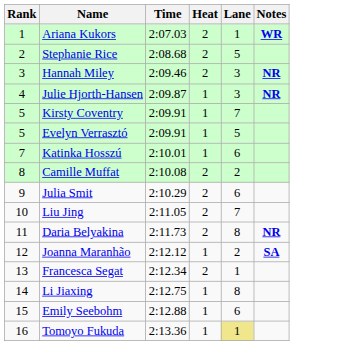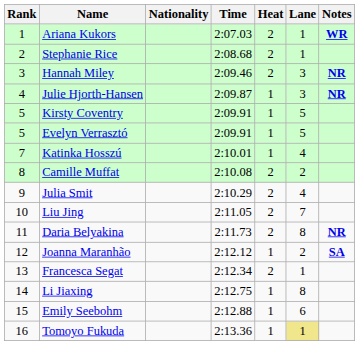+ column: Nationality
Stephanie Rice | Lane: 5 -> 1
Kirsty Coventry | Lane: 7 -> 5
Katinka Hosszú | Lane: 6 -> 4
Julia Smit | Lane: 6 -> 4
